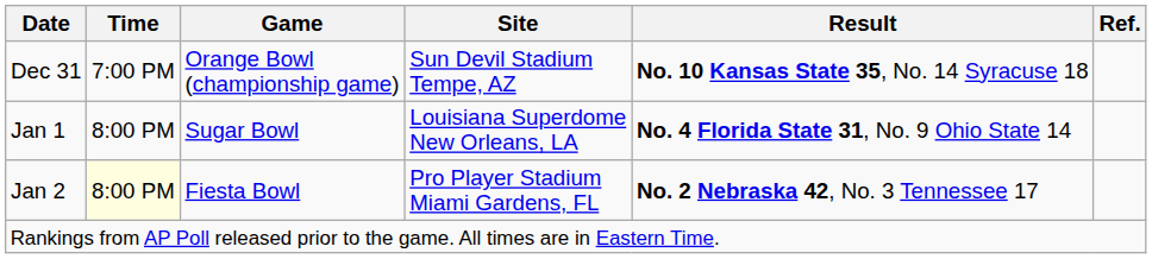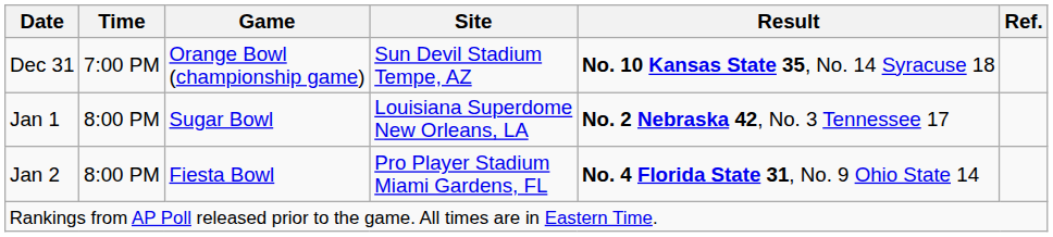Jan 1 | Result: No. 4 Florida State 31, No. 9 Ohio State 14 -> No. 2 Nebraska 42, No. 3 Tennessee 17
Jan 2 | Time: lightyellow background -> no background
Jan 2 | Result: No. 2 Nebraska 42, No. 3 Tennessee 17 -> No. 4 Florida State 31, No. 9 Ohio State 14
